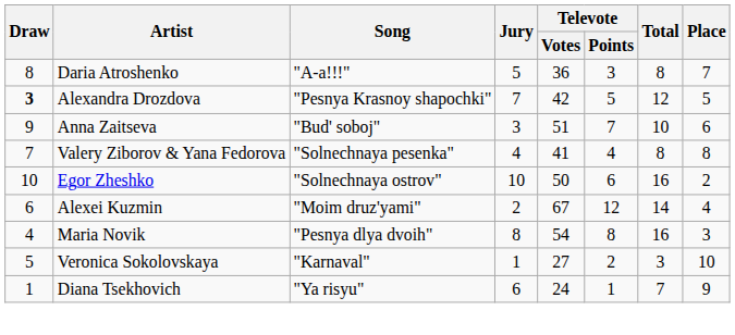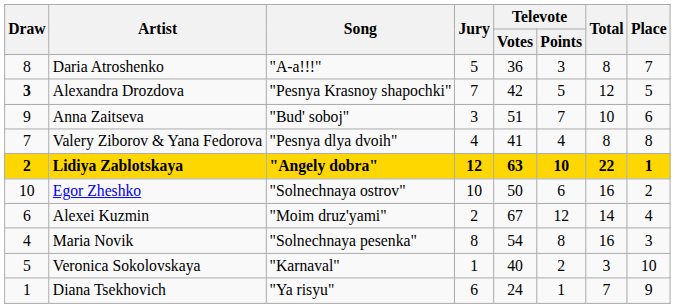Valery Ziborov & Yana Fedorova | Song: "Solnechnaya pesenka" -> "Pesnya dlya dvoih"
+ row: 2 | Lidiya Zablotskaya | "Angely dobra" | 12 | 63 | 10 | 22 | 1
Maria Novik | Song: "Pesnya dlya dvoih" -> "Solnechnaya pesenka"
Veronica Sokolovskaya | Televote / Votes: 27 -> 40
